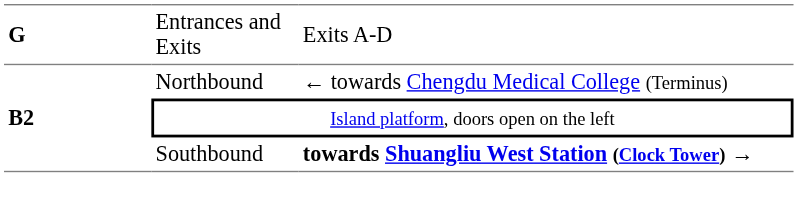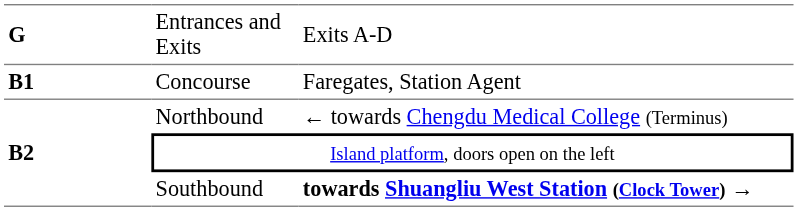+ row: B1 | Concourse | Faregates, Station Agent
